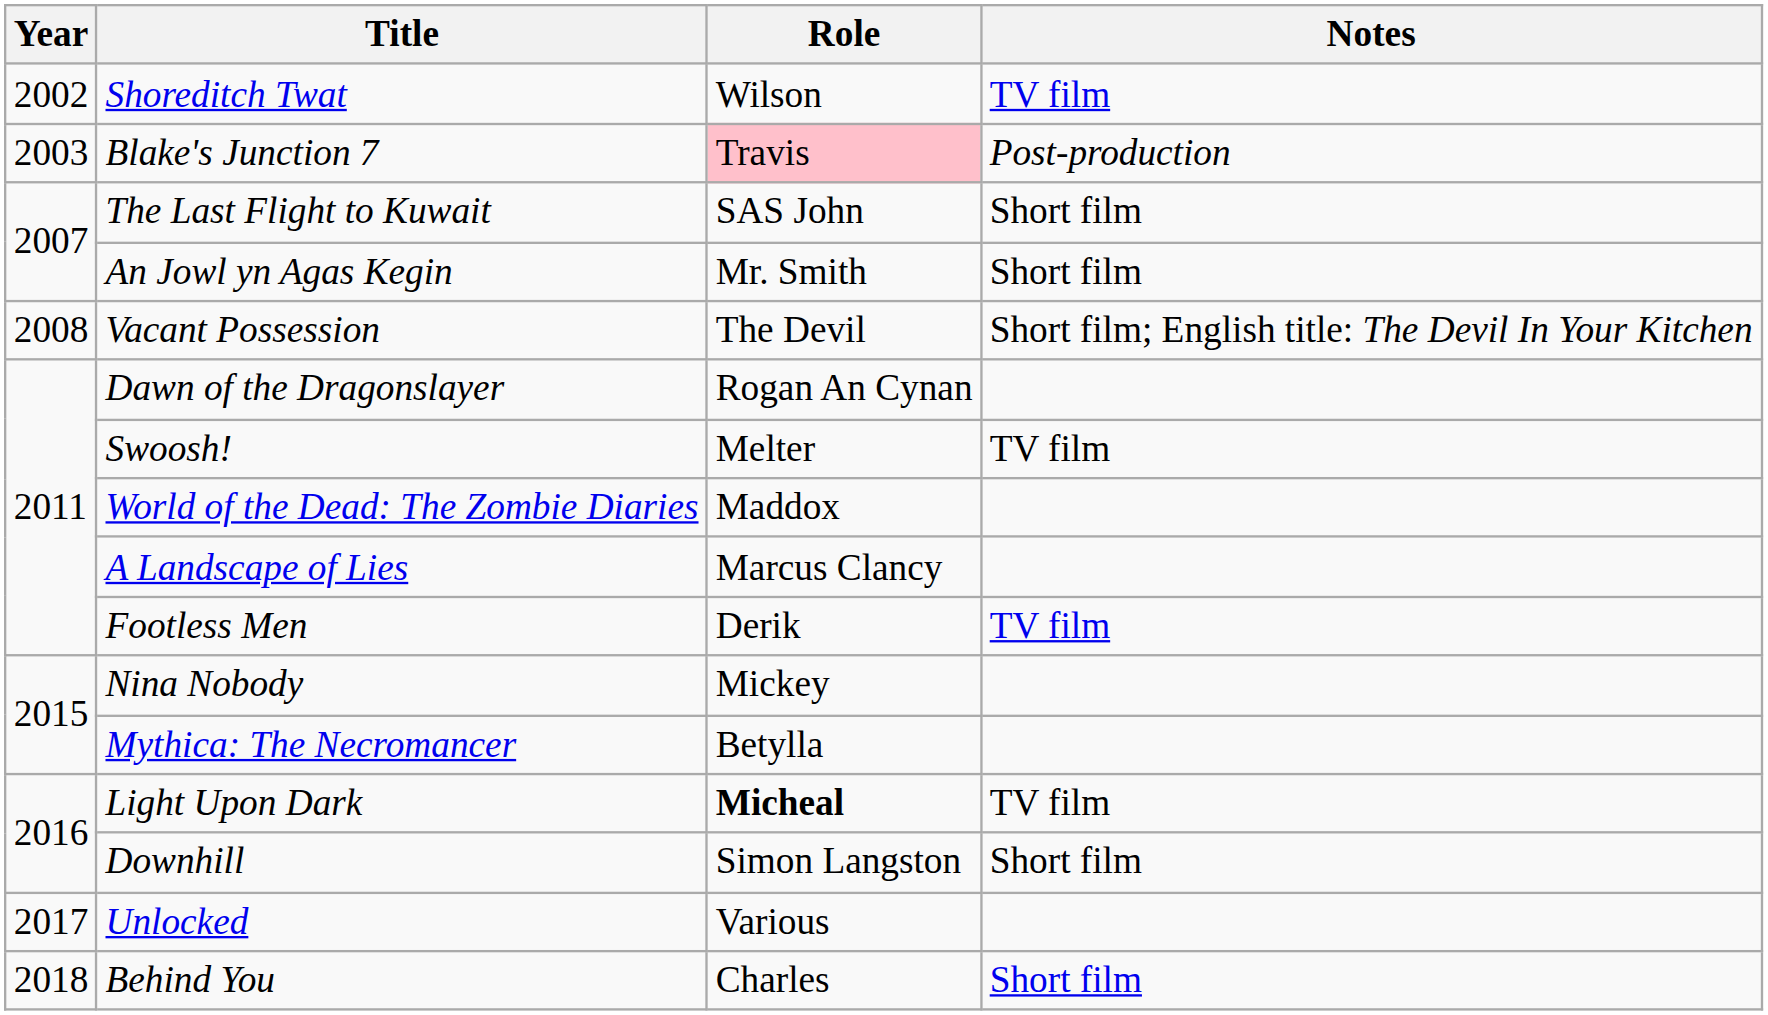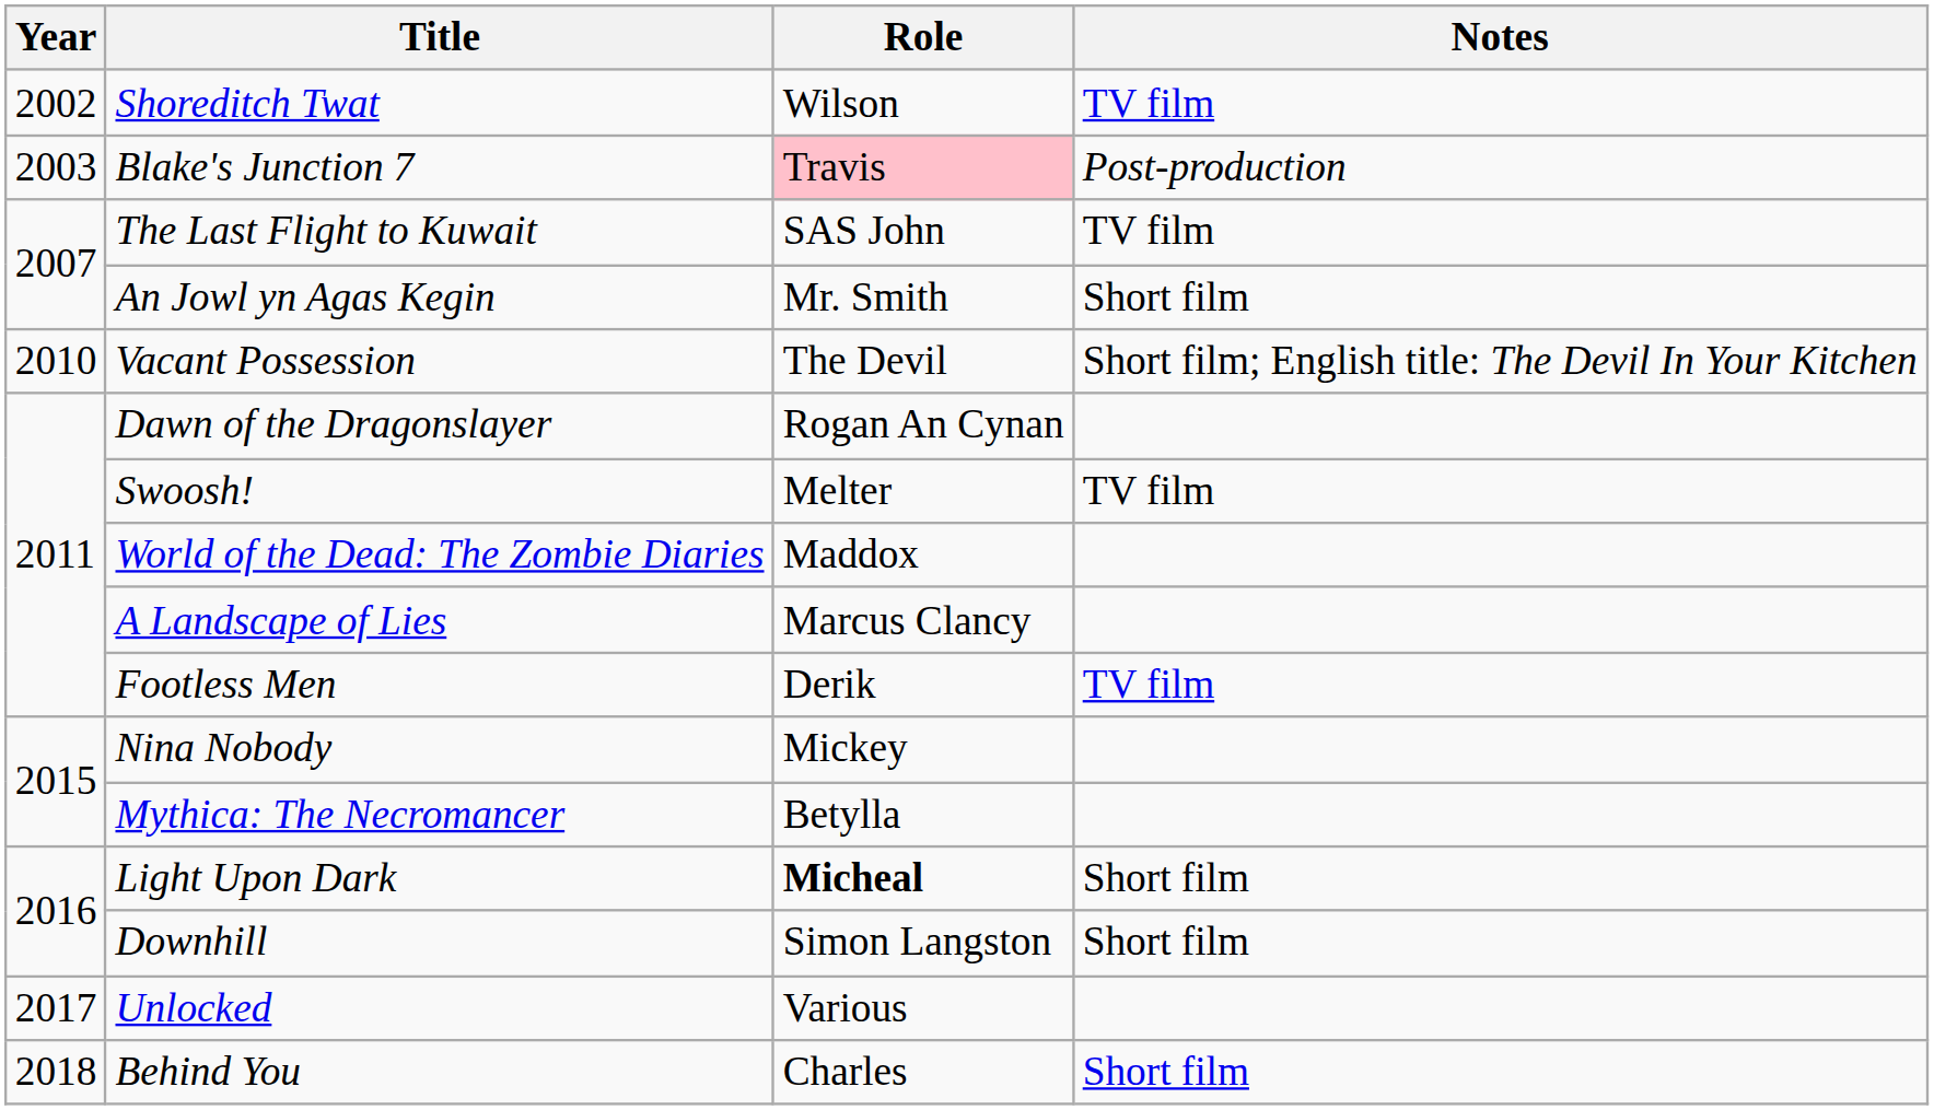The Last Flight to Kuwait | Notes: Short film -> TV film
Vacant Possession | Year: 2008 -> 2010
Light Upon Dark | Notes: TV film -> Short film
